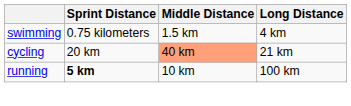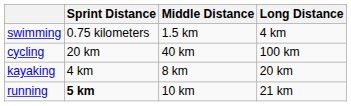cycling | Middle Distance: lightsalmon background -> no background
cycling | Long Distance: 21 km -> 100 km
+ row: kayaking | 4 km | 8 km | 20 km
running | Long Distance: 100 km -> 21 km
